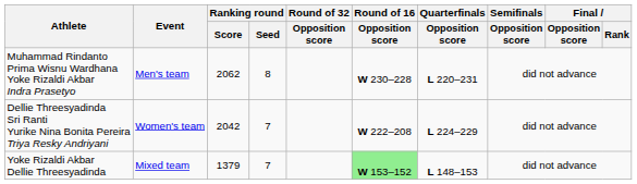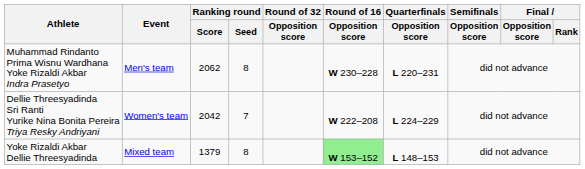Yoke Rizaldi Akbar Dellie Threesyadinda | Ranking round / Seed: 7 -> 8
